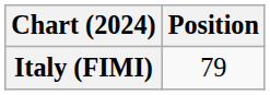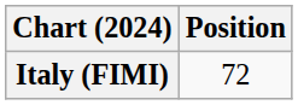Italy (FIMI) | Position: 79 -> 72
